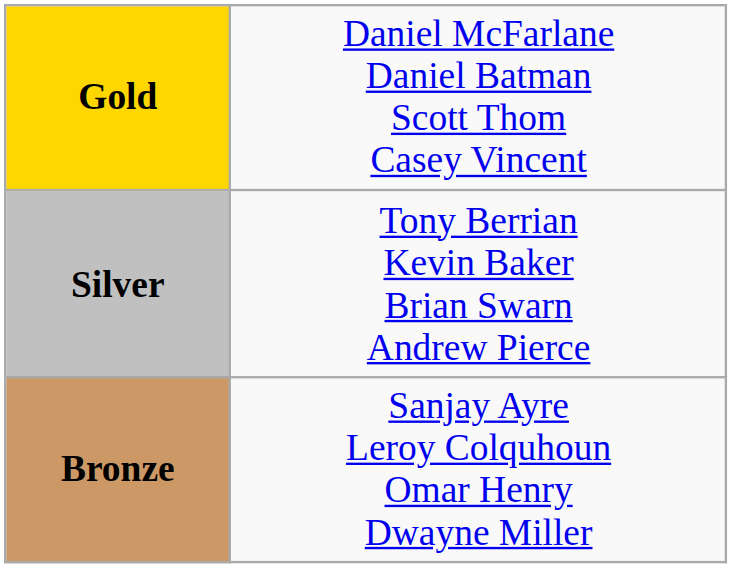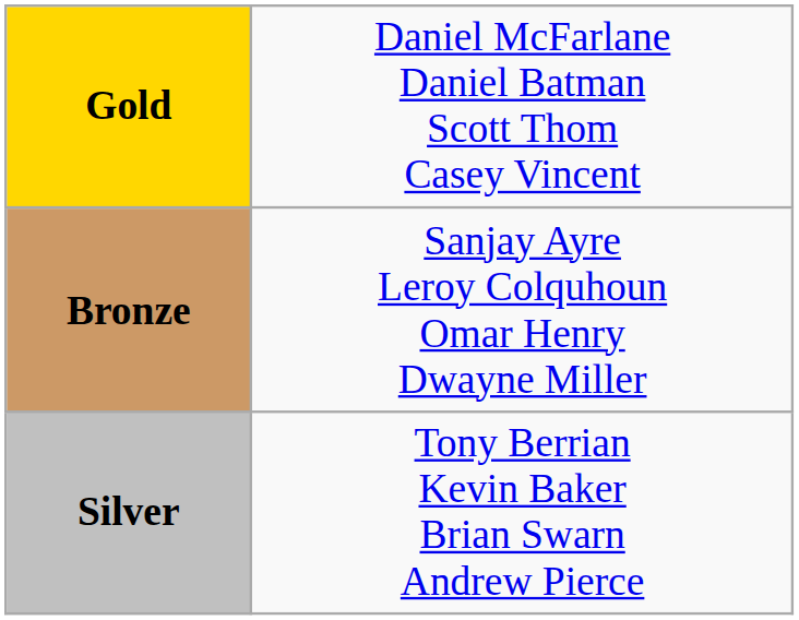rows swapped: Silver <-> Bronze
